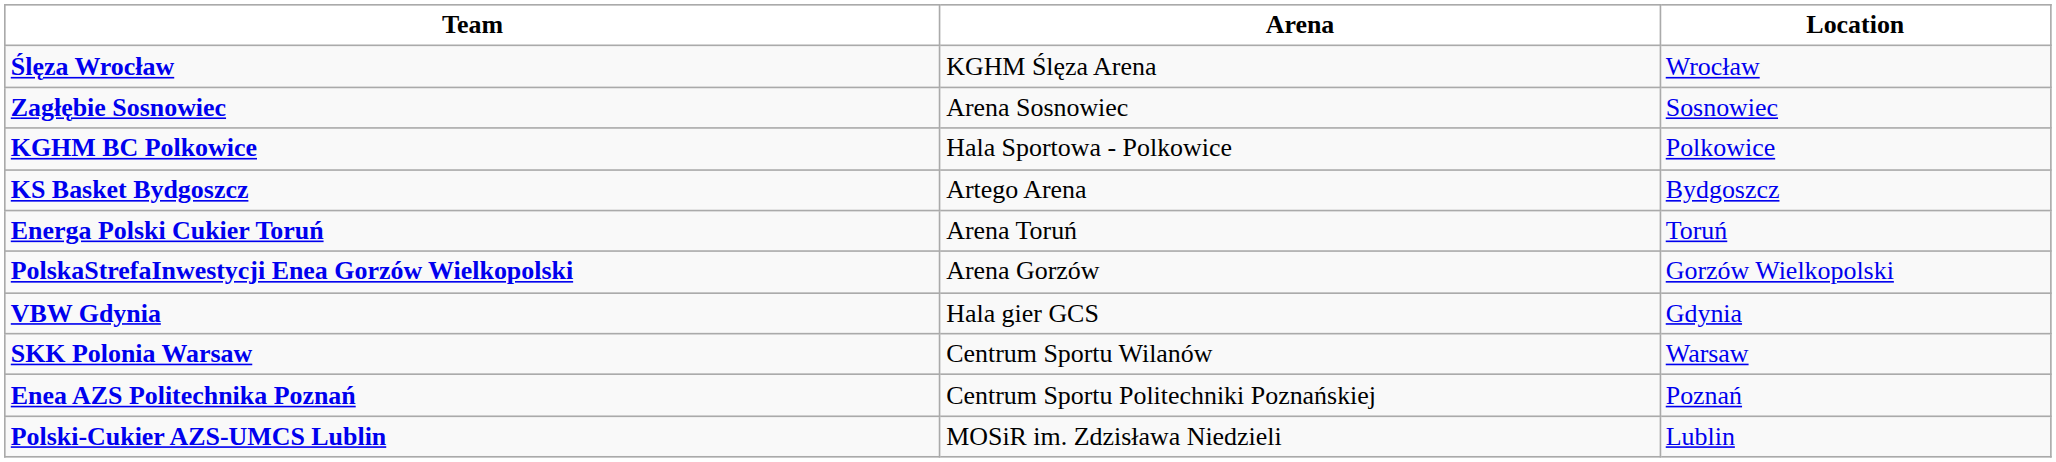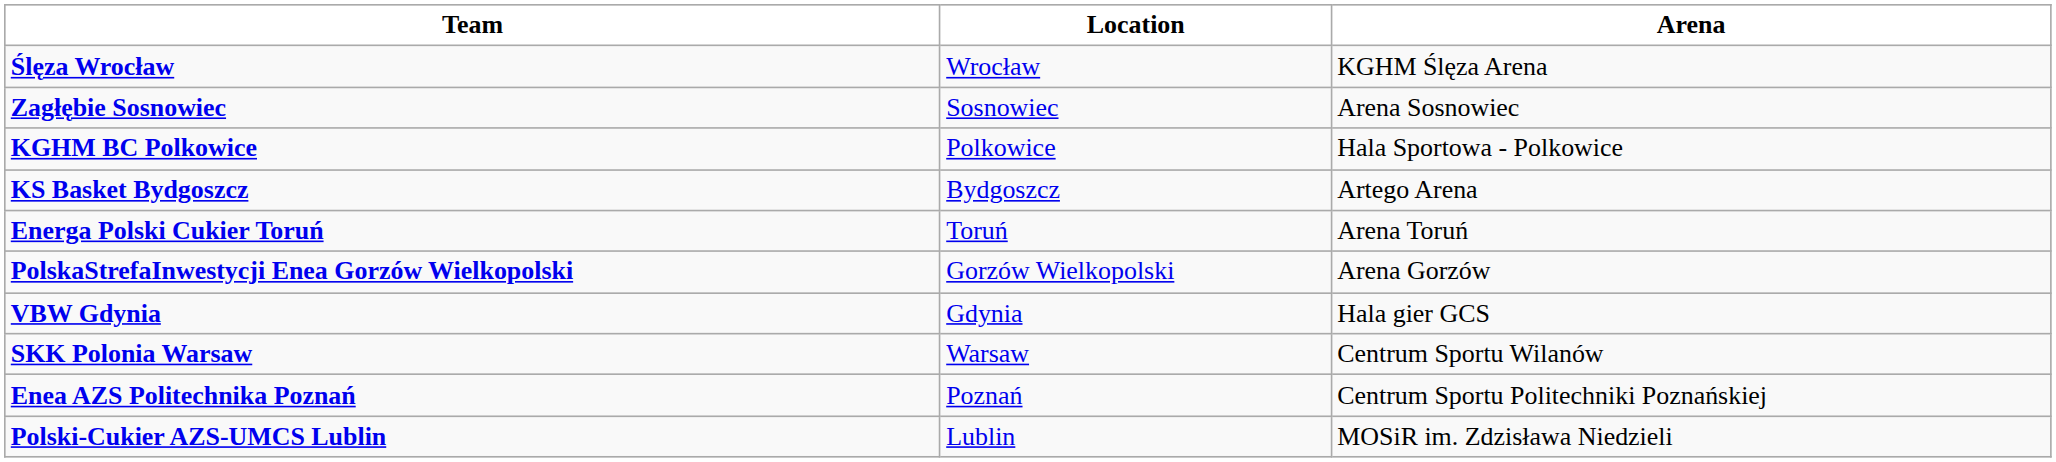columns swapped: Location <-> Arena
